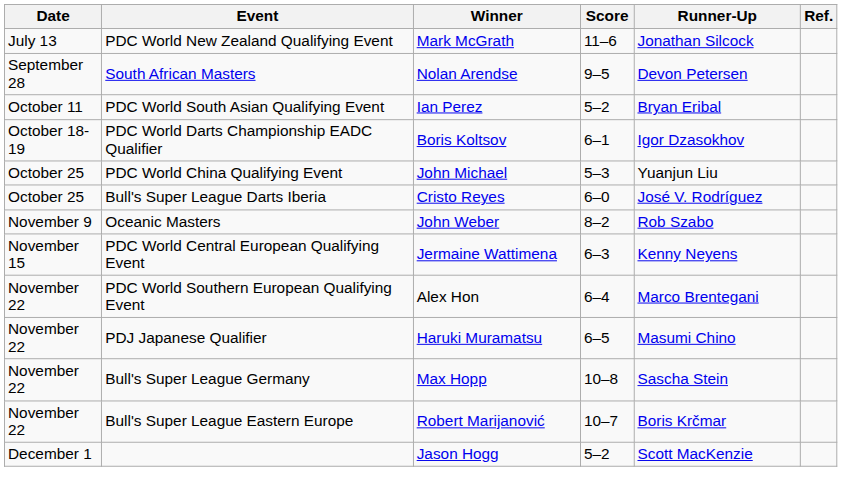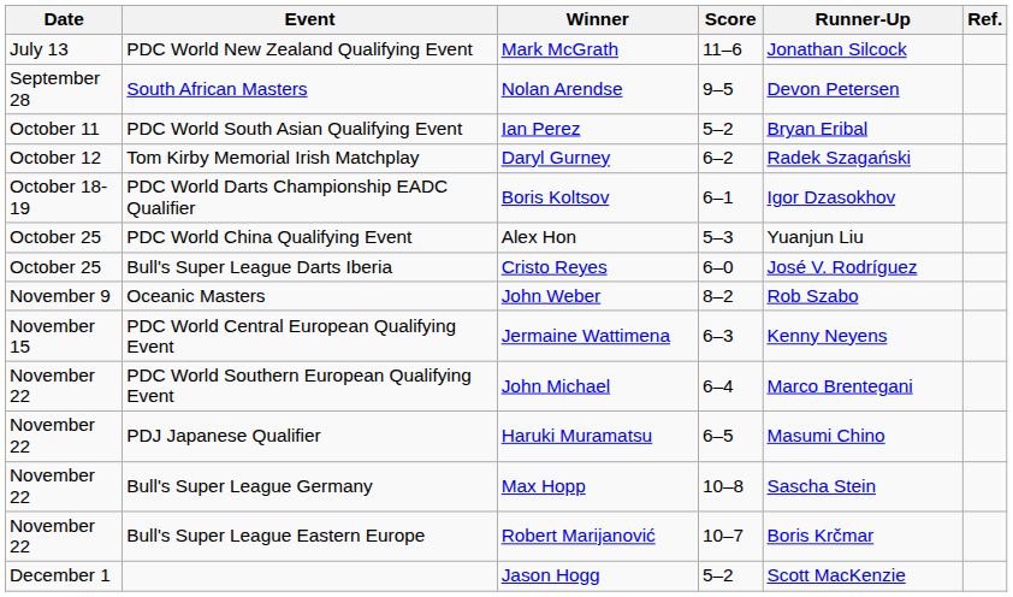+ row: October 12 | Tom Kirby Memorial Irish Matchplay | Daryl Gurney | 6–2 | Radek Szagański
PDC World China Qualifying Event | Winner: John Michael -> Alex Hon
PDC World Southern European Qualifying Event | Winner: Alex Hon -> John Michael
